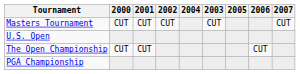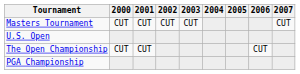columns swapped: 2003 <-> 2004
